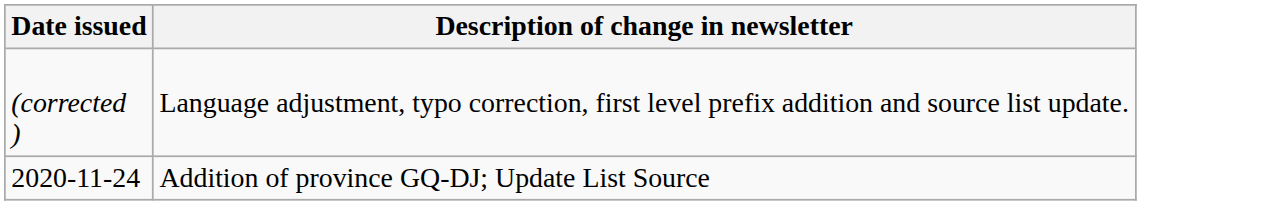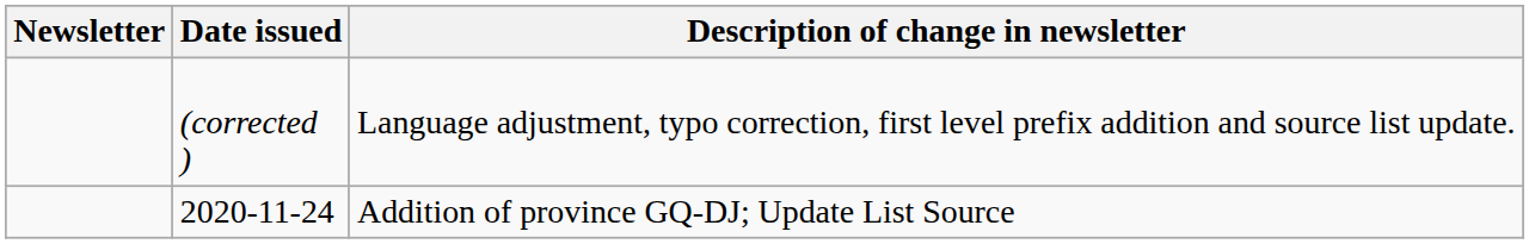+ column: Newsletter
